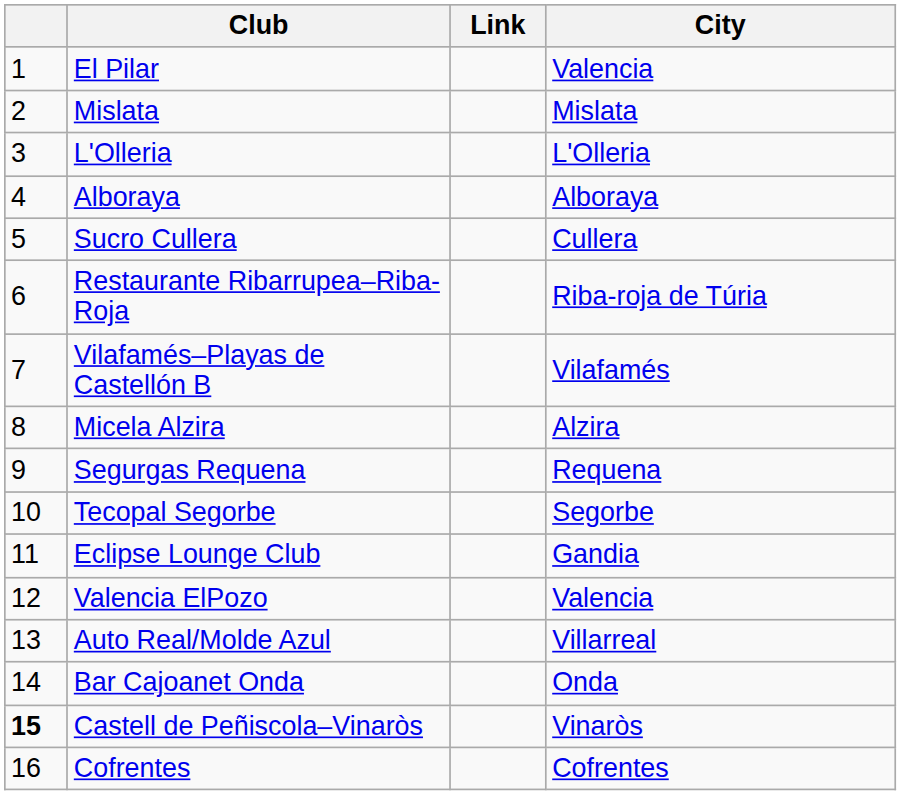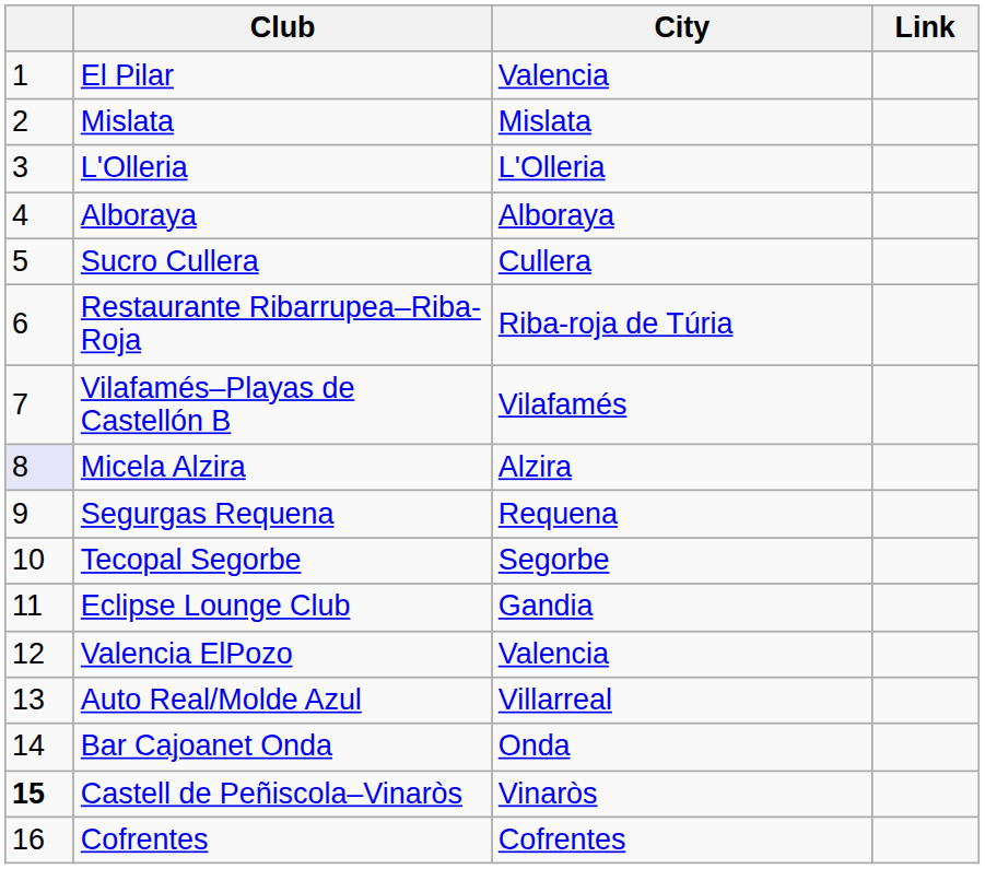columns swapped: City <-> Link
Micela Alzira | column 1: no background -> lavender background
